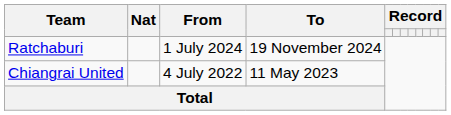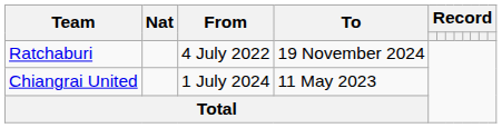Ratchaburi | From: 1 July 2024 -> 4 July 2022
Chiangrai United | From: 4 July 2022 -> 1 July 2024
